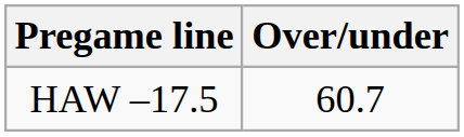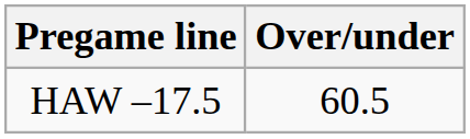HAW –17.5 | Over/under: 60.7 -> 60.5
